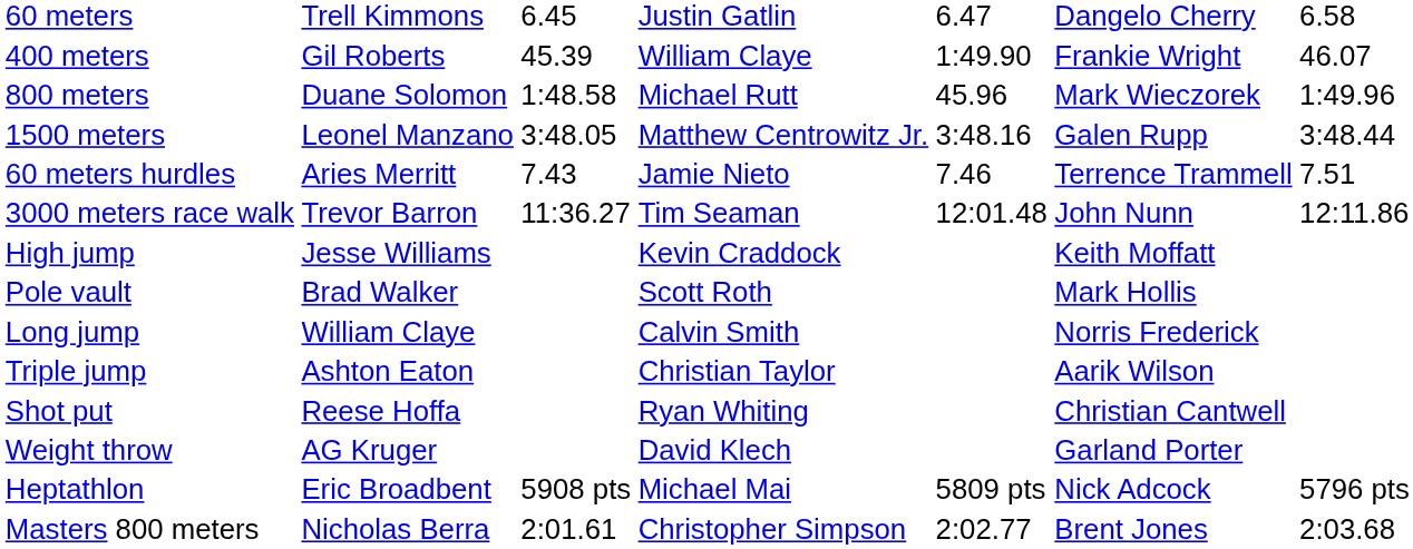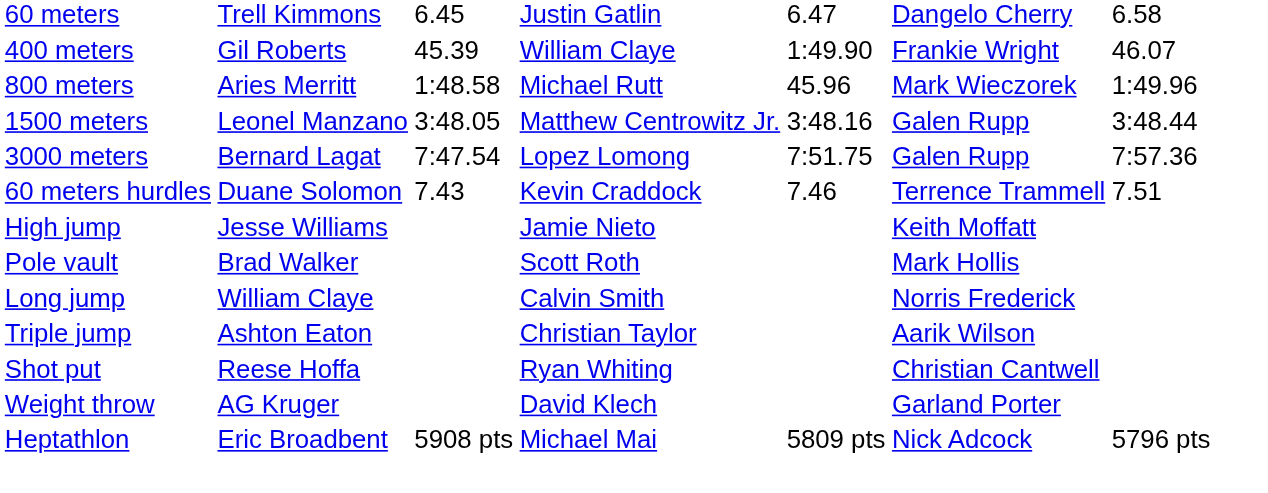800 meters | column 2: Duane Solomon -> Aries Merritt
+ row: 3000 meters | Bernard Lagat | 7:47.54 | Lopez Lomong | 7:51.75 | Galen Rupp | 7:57.36
60 meters hurdles | column 2: Aries Merritt -> Duane Solomon
60 meters hurdles | column 4: Jamie Nieto -> Kevin Craddock
- row: 3000 meters race walk | Trevor Barron | 11:36.27 | Tim Seaman | 12:01.48 | John Nunn | 12:11.86
High jump | column 4: Kevin Craddock -> Jamie Nieto
- row: Masters 800 meters | Nicholas Berra | 2:01.61 | Christopher Simpson | 2:02.77 | Brent Jones | 2:03.68
